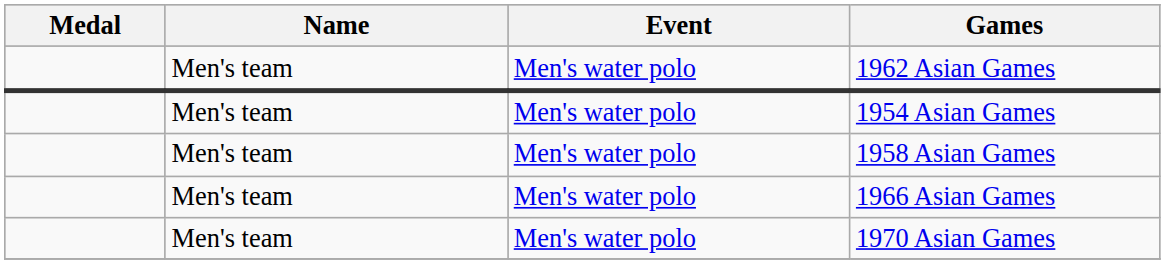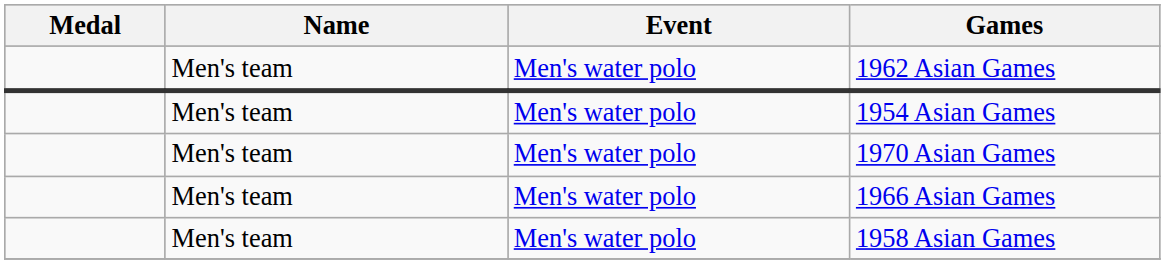rows swapped: 1958 Asian Games <-> 1970 Asian Games
